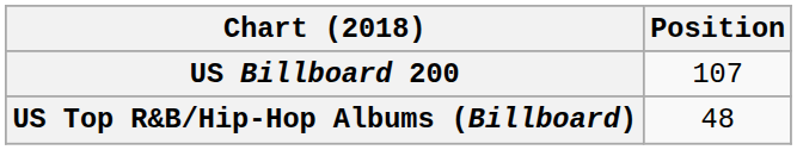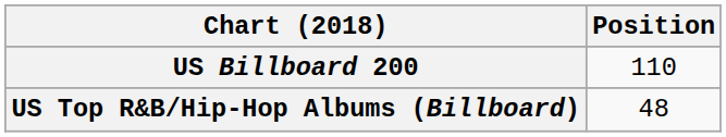US Billboard 200 | Position: 107 -> 110
